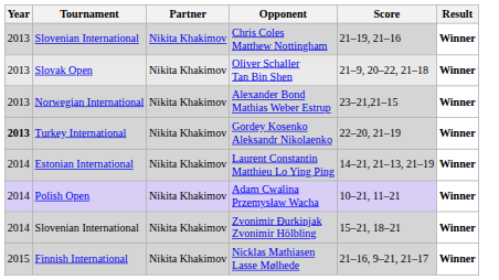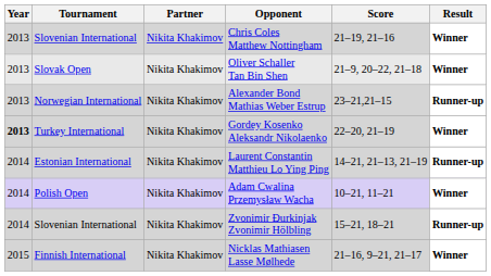Alexander Bond Mathias Weber Estrup | Result: Winner -> Runner-up
Laurent Constantin Matthieu Lo Ying Ping | Result: Winner -> Runner-up
Zvonimir Đurkinjak Zvonimir Hölbling | Result: Winner -> Runner-up
